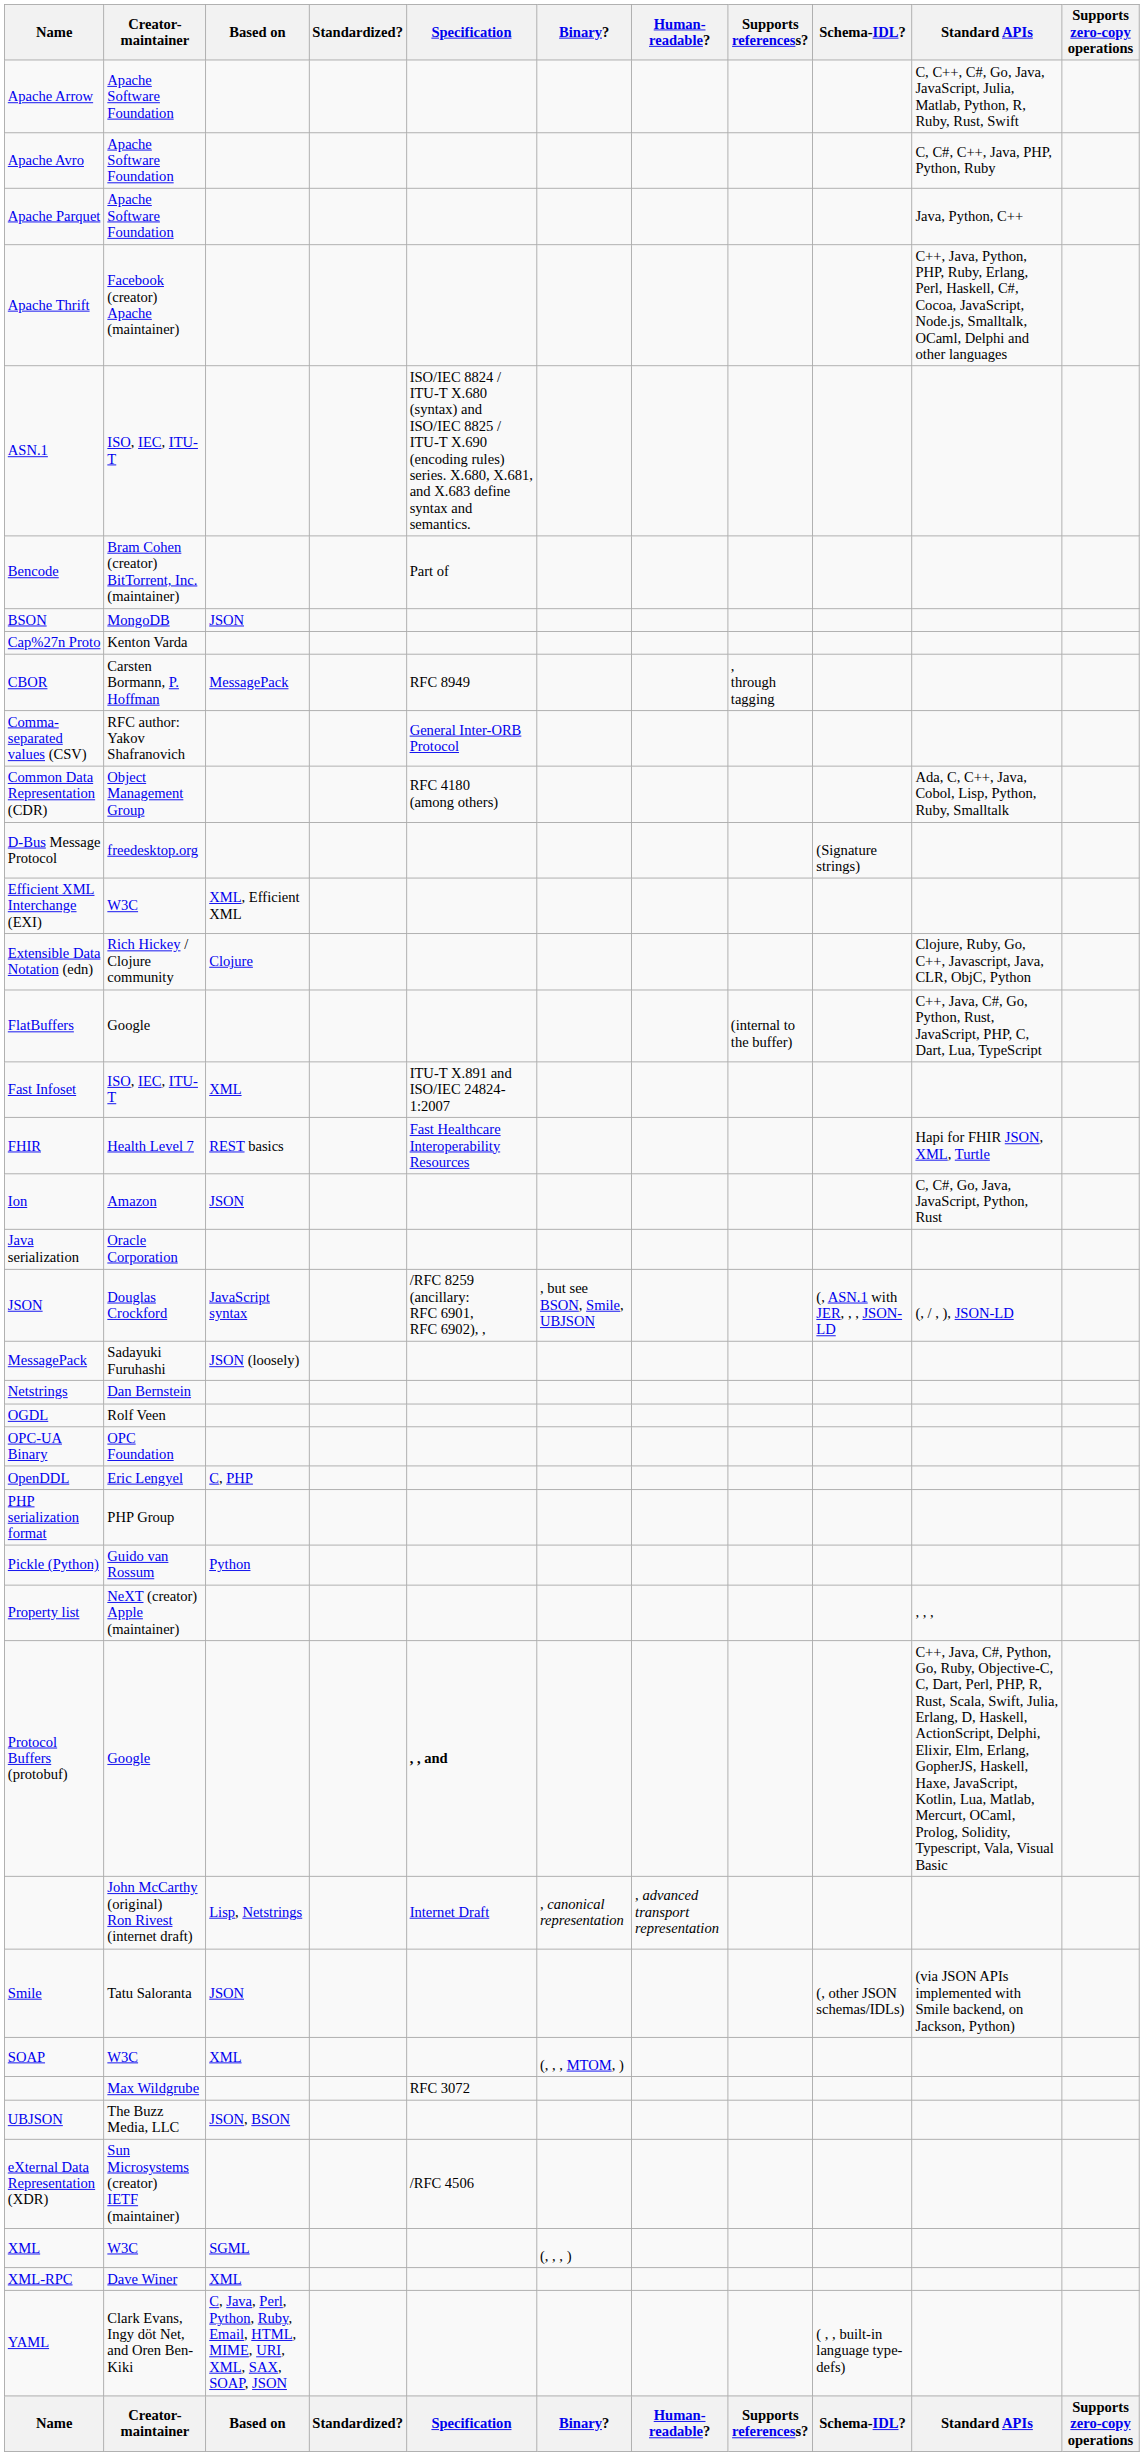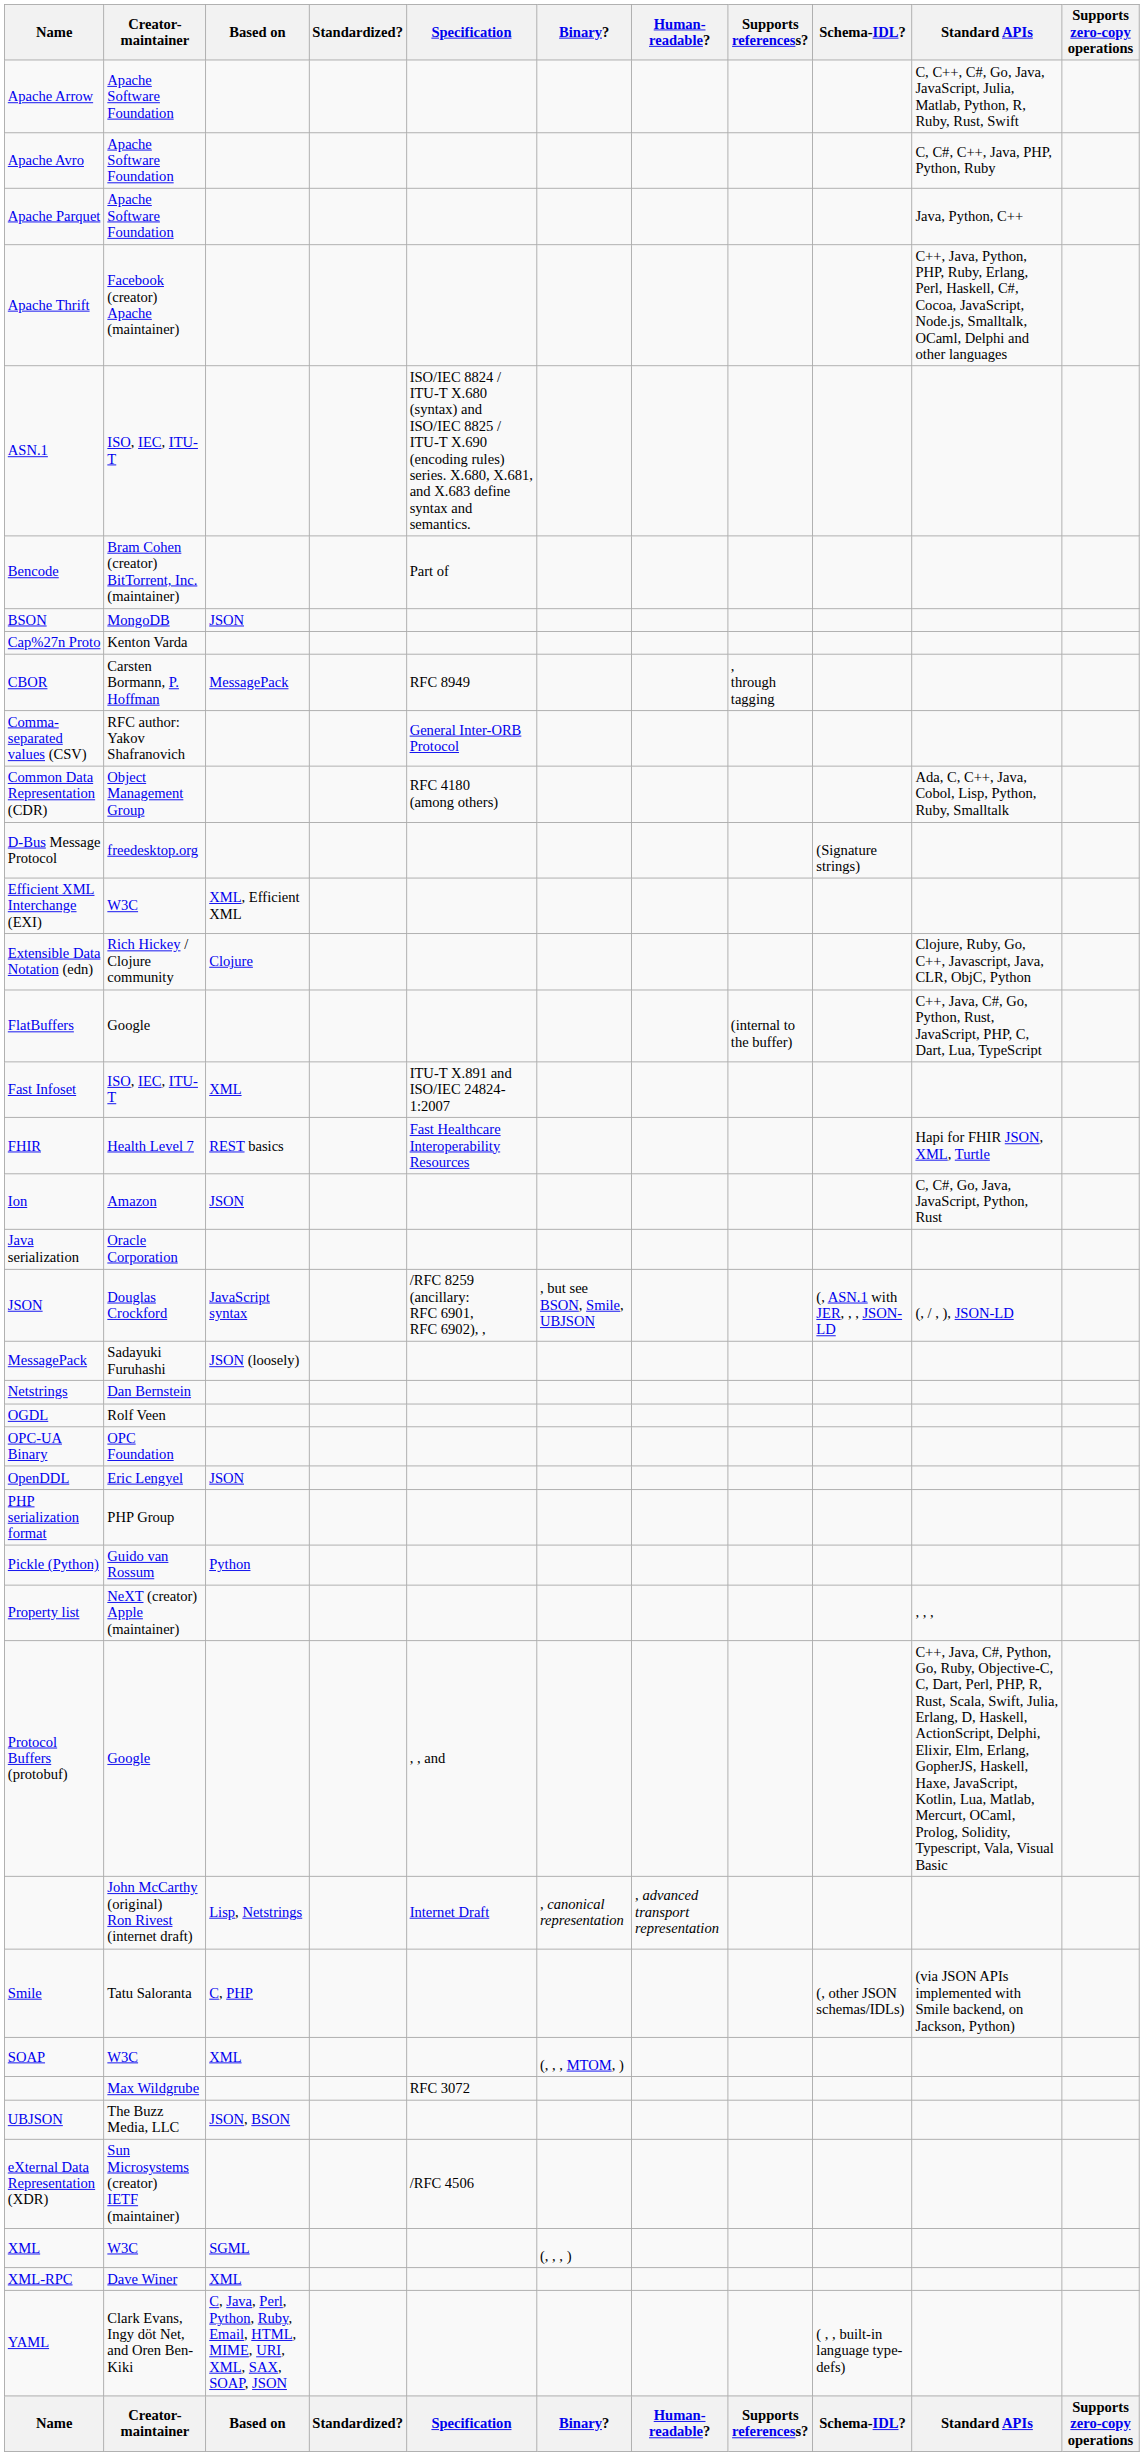OpenDDL | Based on: C, PHP -> JSON
Protocol Buffers (protobuf) | Specification: bold -> normal
Smile | Based on: JSON -> C, PHP
